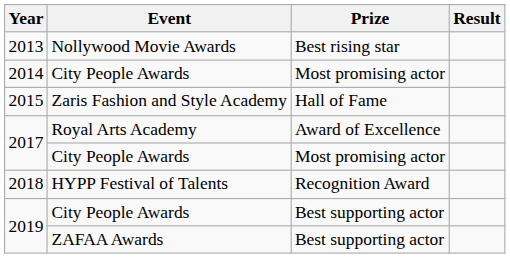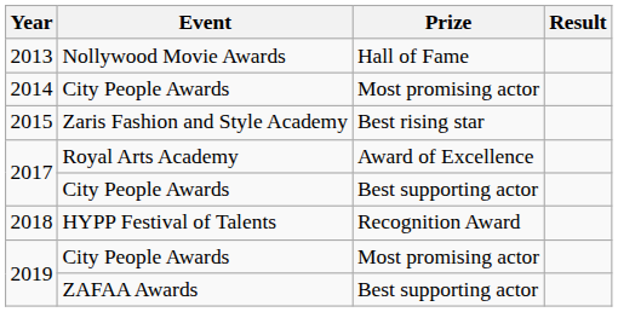2013 | Prize: Best rising star -> Hall of Fame
2015 | Prize: Hall of Fame -> Best rising star
2017 / City People Awards | Prize: Most promising actor -> Best supporting actor
2019 / City People Awards | Prize: Best supporting actor -> Most promising actor
